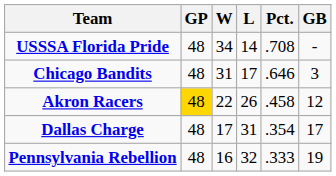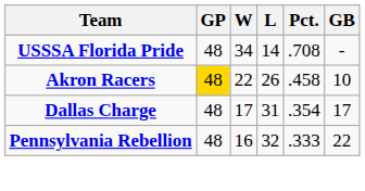- row: Chicago Bandits | 48 | 31 | 17 | .646 | 3
Akron Racers | GB: 12 -> 10
Pennsylvania Rebellion | GB: 19 -> 22
